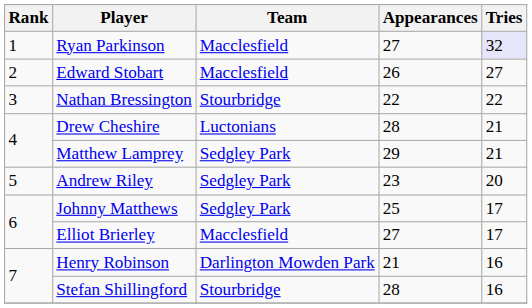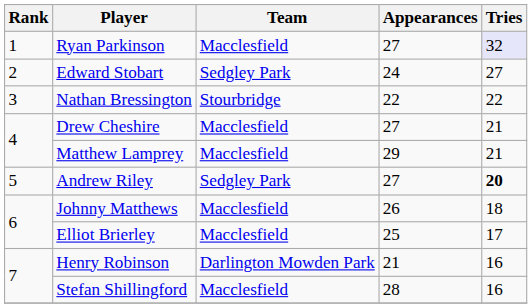Edward Stobart | Team: Macclesfield -> Sedgley Park
Edward Stobart | Appearances: 26 -> 24
Drew Cheshire | Team: Luctonians -> Macclesfield
Drew Cheshire | Appearances: 28 -> 27
Matthew Lamprey | Team: Sedgley Park -> Macclesfield
Andrew Riley | Appearances: 23 -> 27
Andrew Riley | Tries: normal -> bold
Johnny Matthews | Team: Sedgley Park -> Macclesfield
Johnny Matthews | Appearances: 25 -> 26
Johnny Matthews | Tries: 17 -> 18
Elliot Brierley | Appearances: 27 -> 25
Stefan Shillingford | Team: Stourbridge -> Macclesfield
